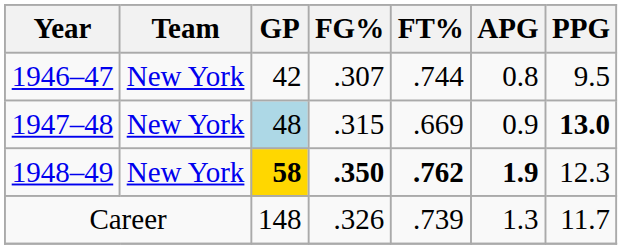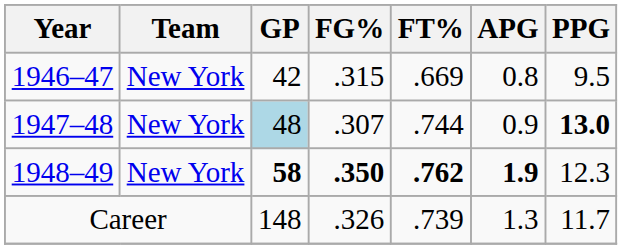1946–47 | FG%: .307 -> .315
1946–47 | FT%: .744 -> .669
1947–48 | FG%: .315 -> .307
1947–48 | FT%: .669 -> .744
1948–49 | GP: gold background -> no background
